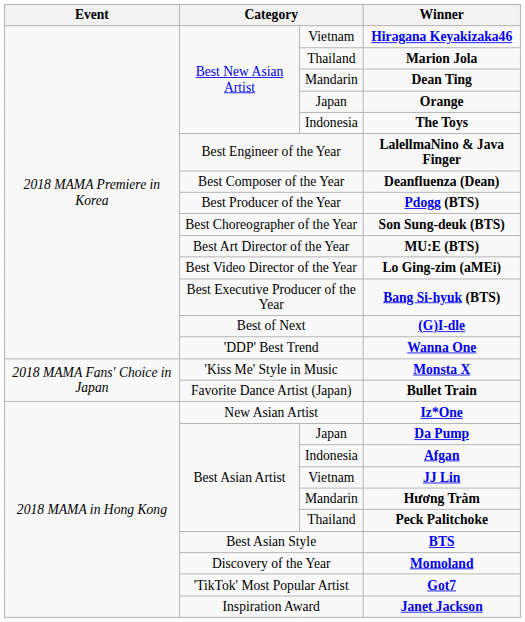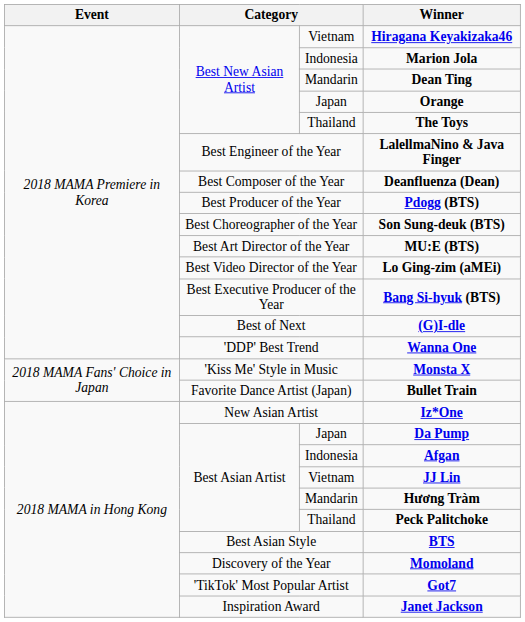Marion Jola | column 3: Thailand -> Indonesia
The Toys | column 3: Indonesia -> Thailand
